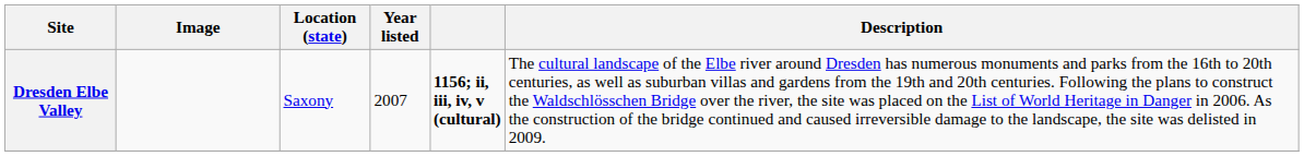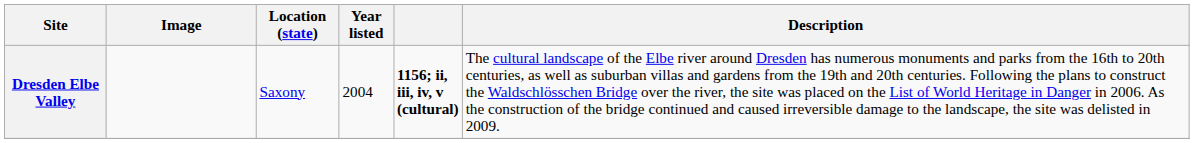Dresden Elbe Valley | Year listed: 2007 -> 2004
